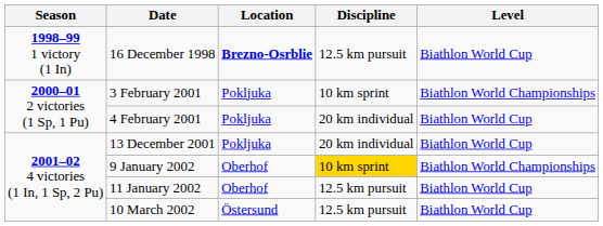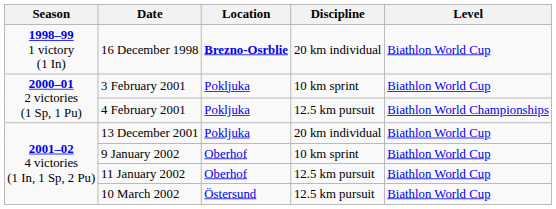16 December 1998 | Discipline: 12.5 km pursuit -> 20 km individual
3 February 2001 | Level: Biathlon World Championships -> Biathlon World Cup
4 February 2001 | Discipline: 20 km individual -> 12.5 km pursuit
4 February 2001 | Level: Biathlon World Cup -> Biathlon World Championships
9 January 2002 | Discipline: gold background -> no background
9 January 2002 | Level: Biathlon World Championships -> Biathlon World Cup
